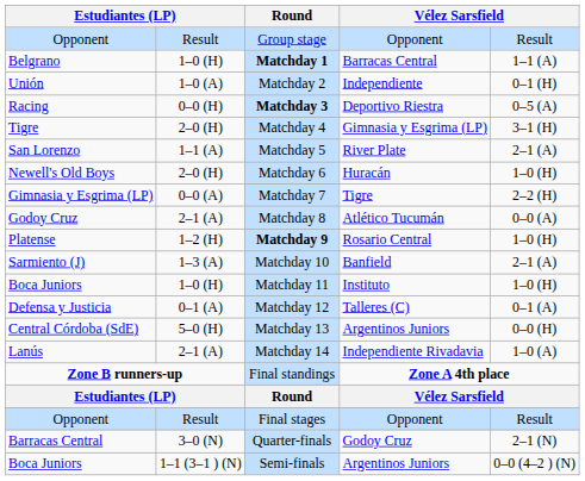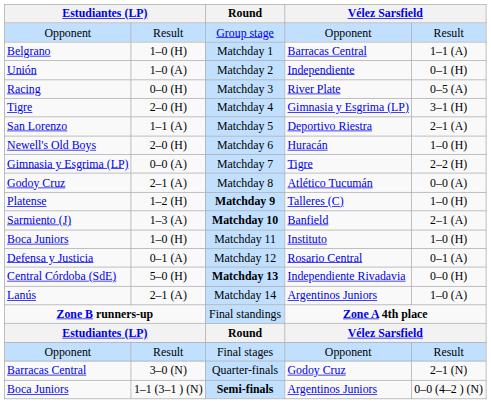Belgrano | Round: bold -> normal
Racing | Round: bold -> normal
Racing | column 6: Deportivo Riestra -> River Plate
San Lorenzo | column 6: River Plate -> Deportivo Riestra
Platense | column 6: Rosario Central -> Talleres (C)
Sarmiento (J) | Round: normal -> bold
Defensa y Justicia | column 6: Talleres (C) -> Rosario Central
Central Córdoba (SdE) | Round: normal -> bold
Central Córdoba (SdE) | column 6: Argentinos Juniors -> Independiente Rivadavia
Lanús | column 6: Independiente Rivadavia -> Argentinos Juniors
Boca Juniors / 1–1 (3–1 ) (N) | Round: normal -> bold
